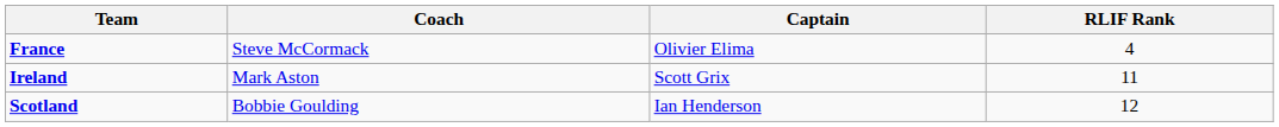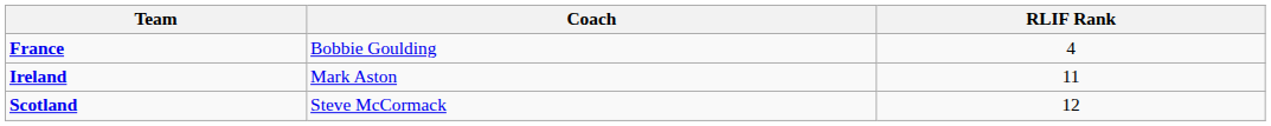- column: Captain | Olivier Elima | Scott Grix | Ian Henderson
France | Coach: Steve McCormack -> Bobbie Goulding
Scotland | Coach: Bobbie Goulding -> Steve McCormack
